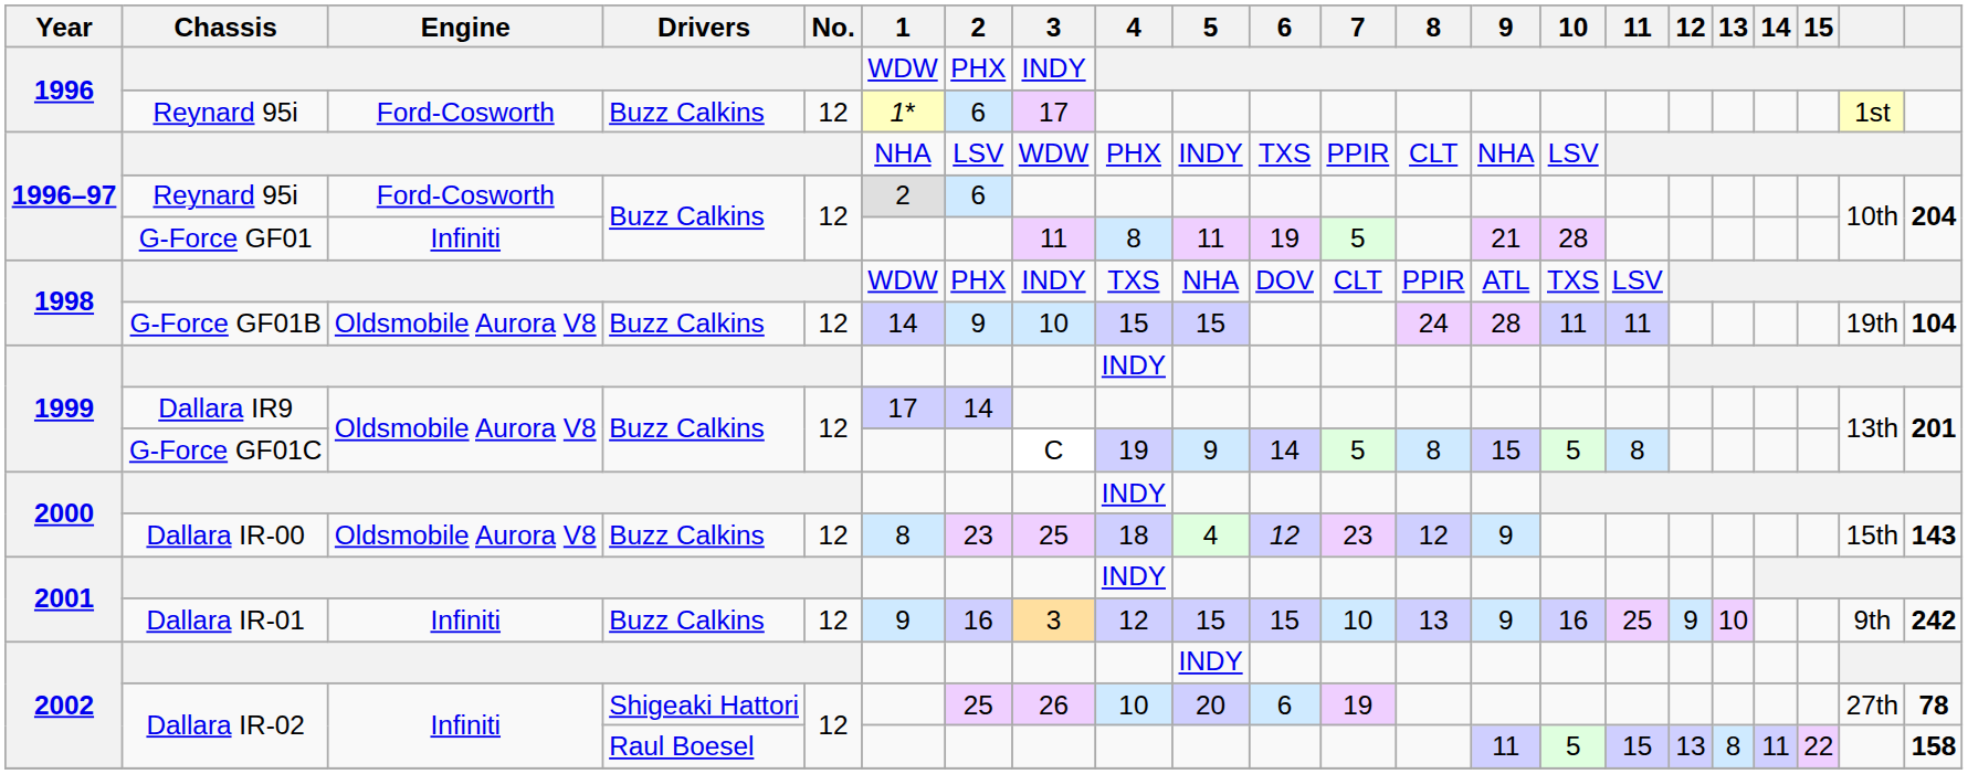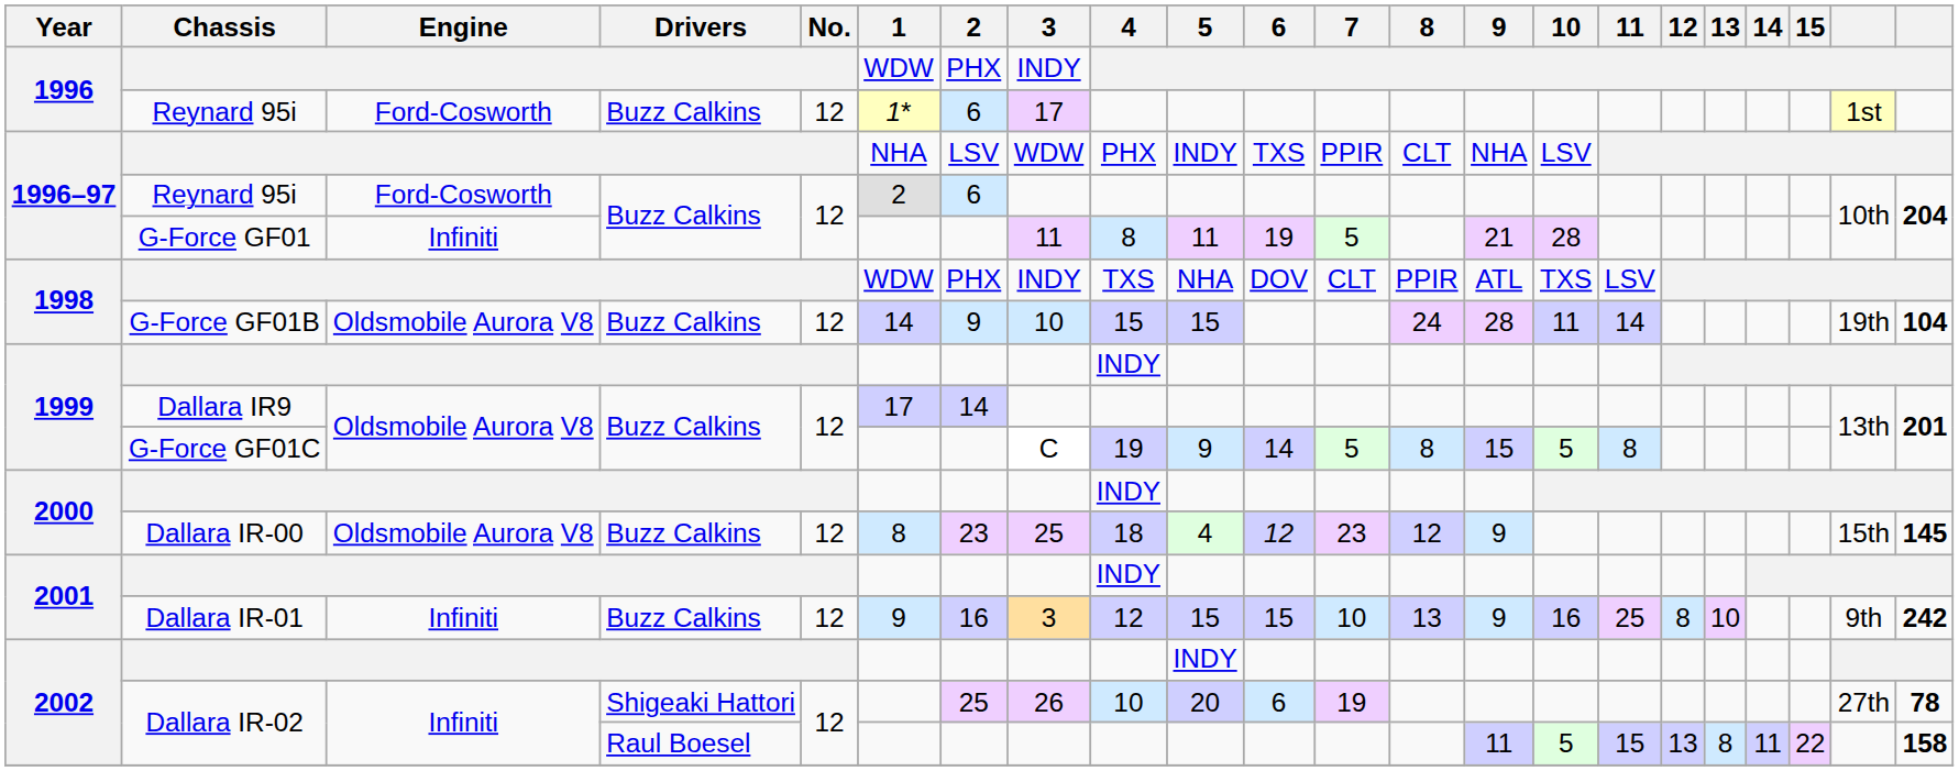G-Force GF01B | 11: 11 -> 14
Dallara IR-00 | column 22: 143 -> 145
Dallara IR-01 | 12: 9 -> 8
